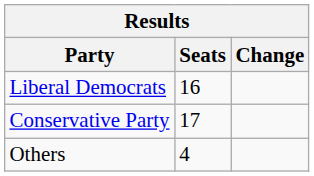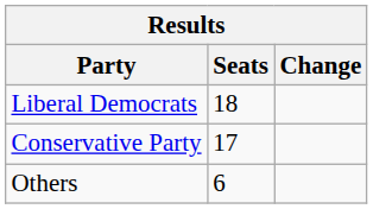Liberal Democrats | Seats: 16 -> 18
Others | Seats: 4 -> 6
